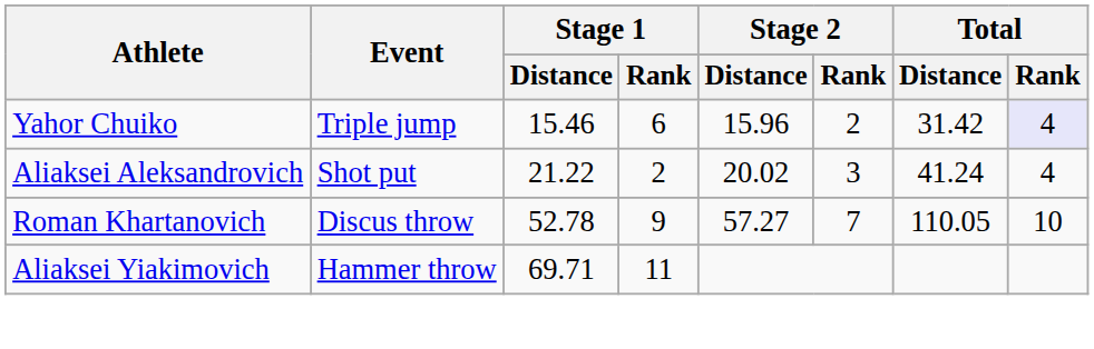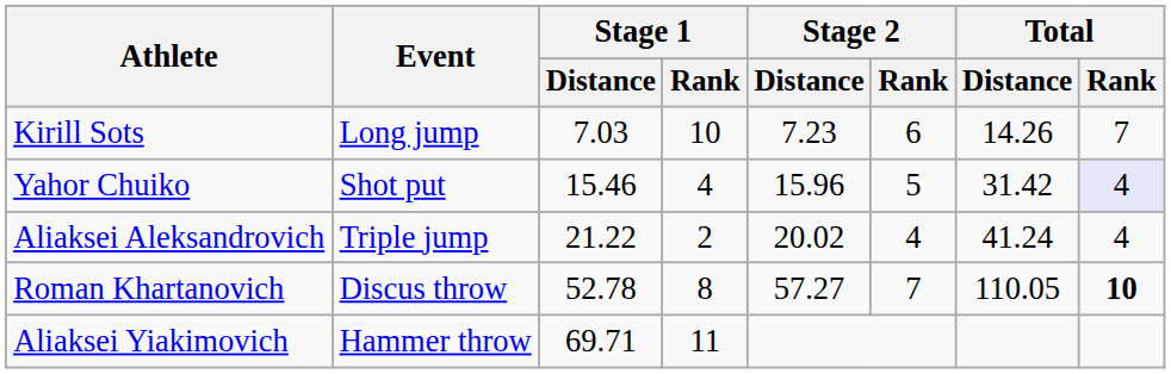+ row: Kirill Sots | Long jump | 7.03 | 10 | 7.23 | 6 | 14.26 | 7
Yahor Chuiko | Event: Triple jump -> Shot put
Yahor Chuiko | Stage 1 / Rank: 6 -> 4
Yahor Chuiko | Stage 2 / Rank: 2 -> 5
Aliaksei Aleksandrovich | Event: Shot put -> Triple jump
Aliaksei Aleksandrovich | Stage 2 / Rank: 3 -> 4
Roman Khartanovich | Stage 1 / Rank: 9 -> 8
Roman Khartanovich | Total / Rank: normal -> bold
